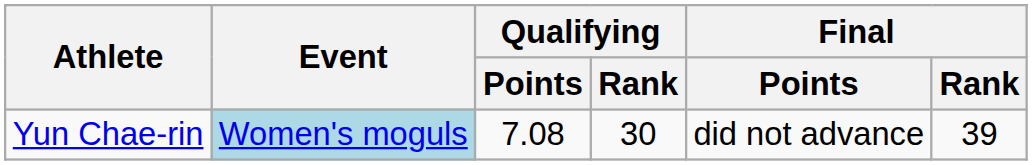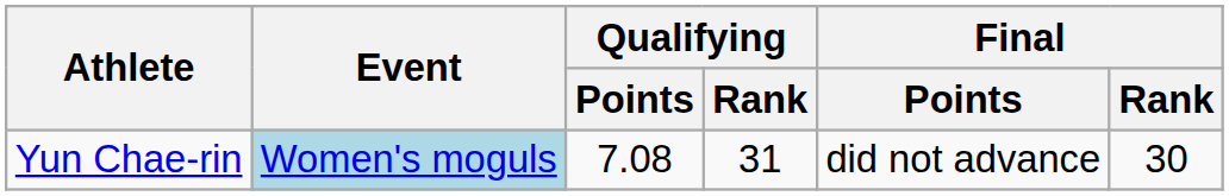Yun Chae-rin | Qualifying / Rank: 30 -> 31
Yun Chae-rin | Final / Rank: 39 -> 30
